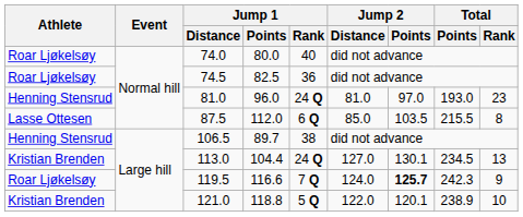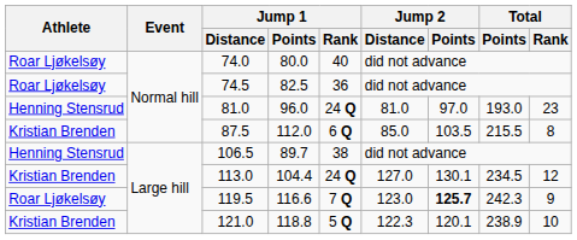87.5 | Athlete: Lasse Ottesen -> Kristian Brenden
113.0 | Total / Rank: 13 -> 12
119.5 | Jump 2 / Distance: 124.0 -> 123.0
121.0 | Jump 2 / Distance: 122.0 -> 122.3
